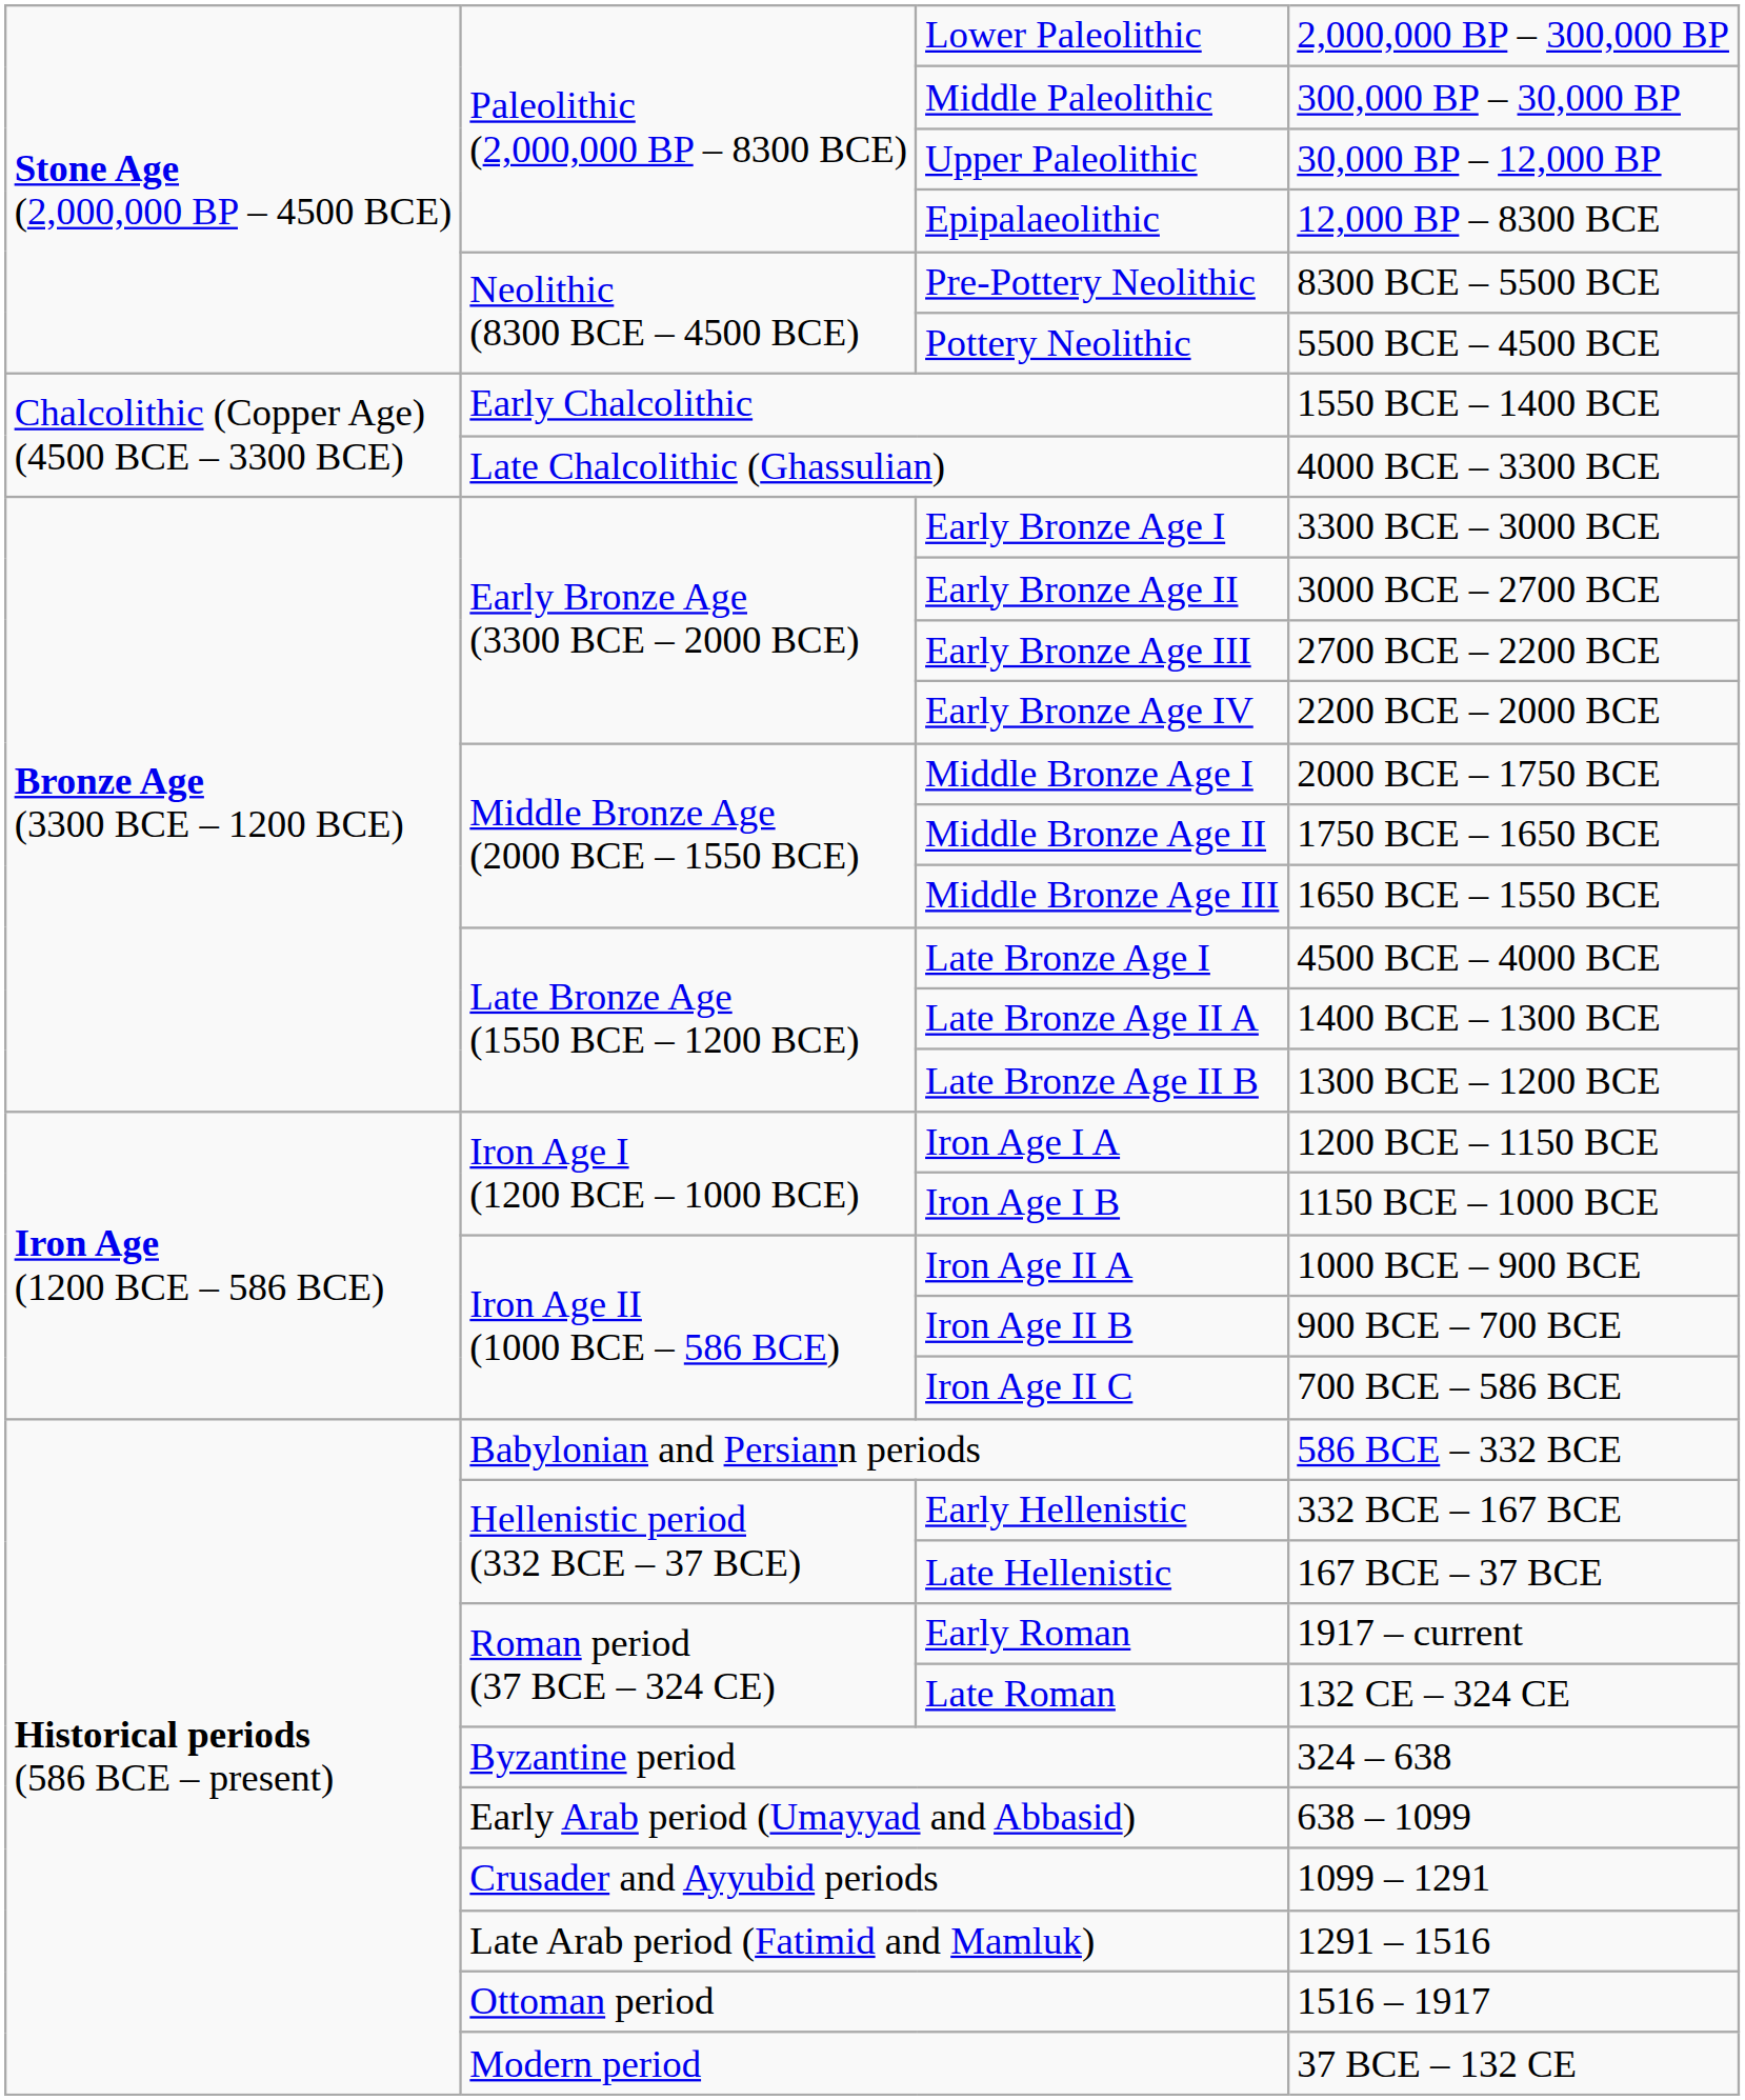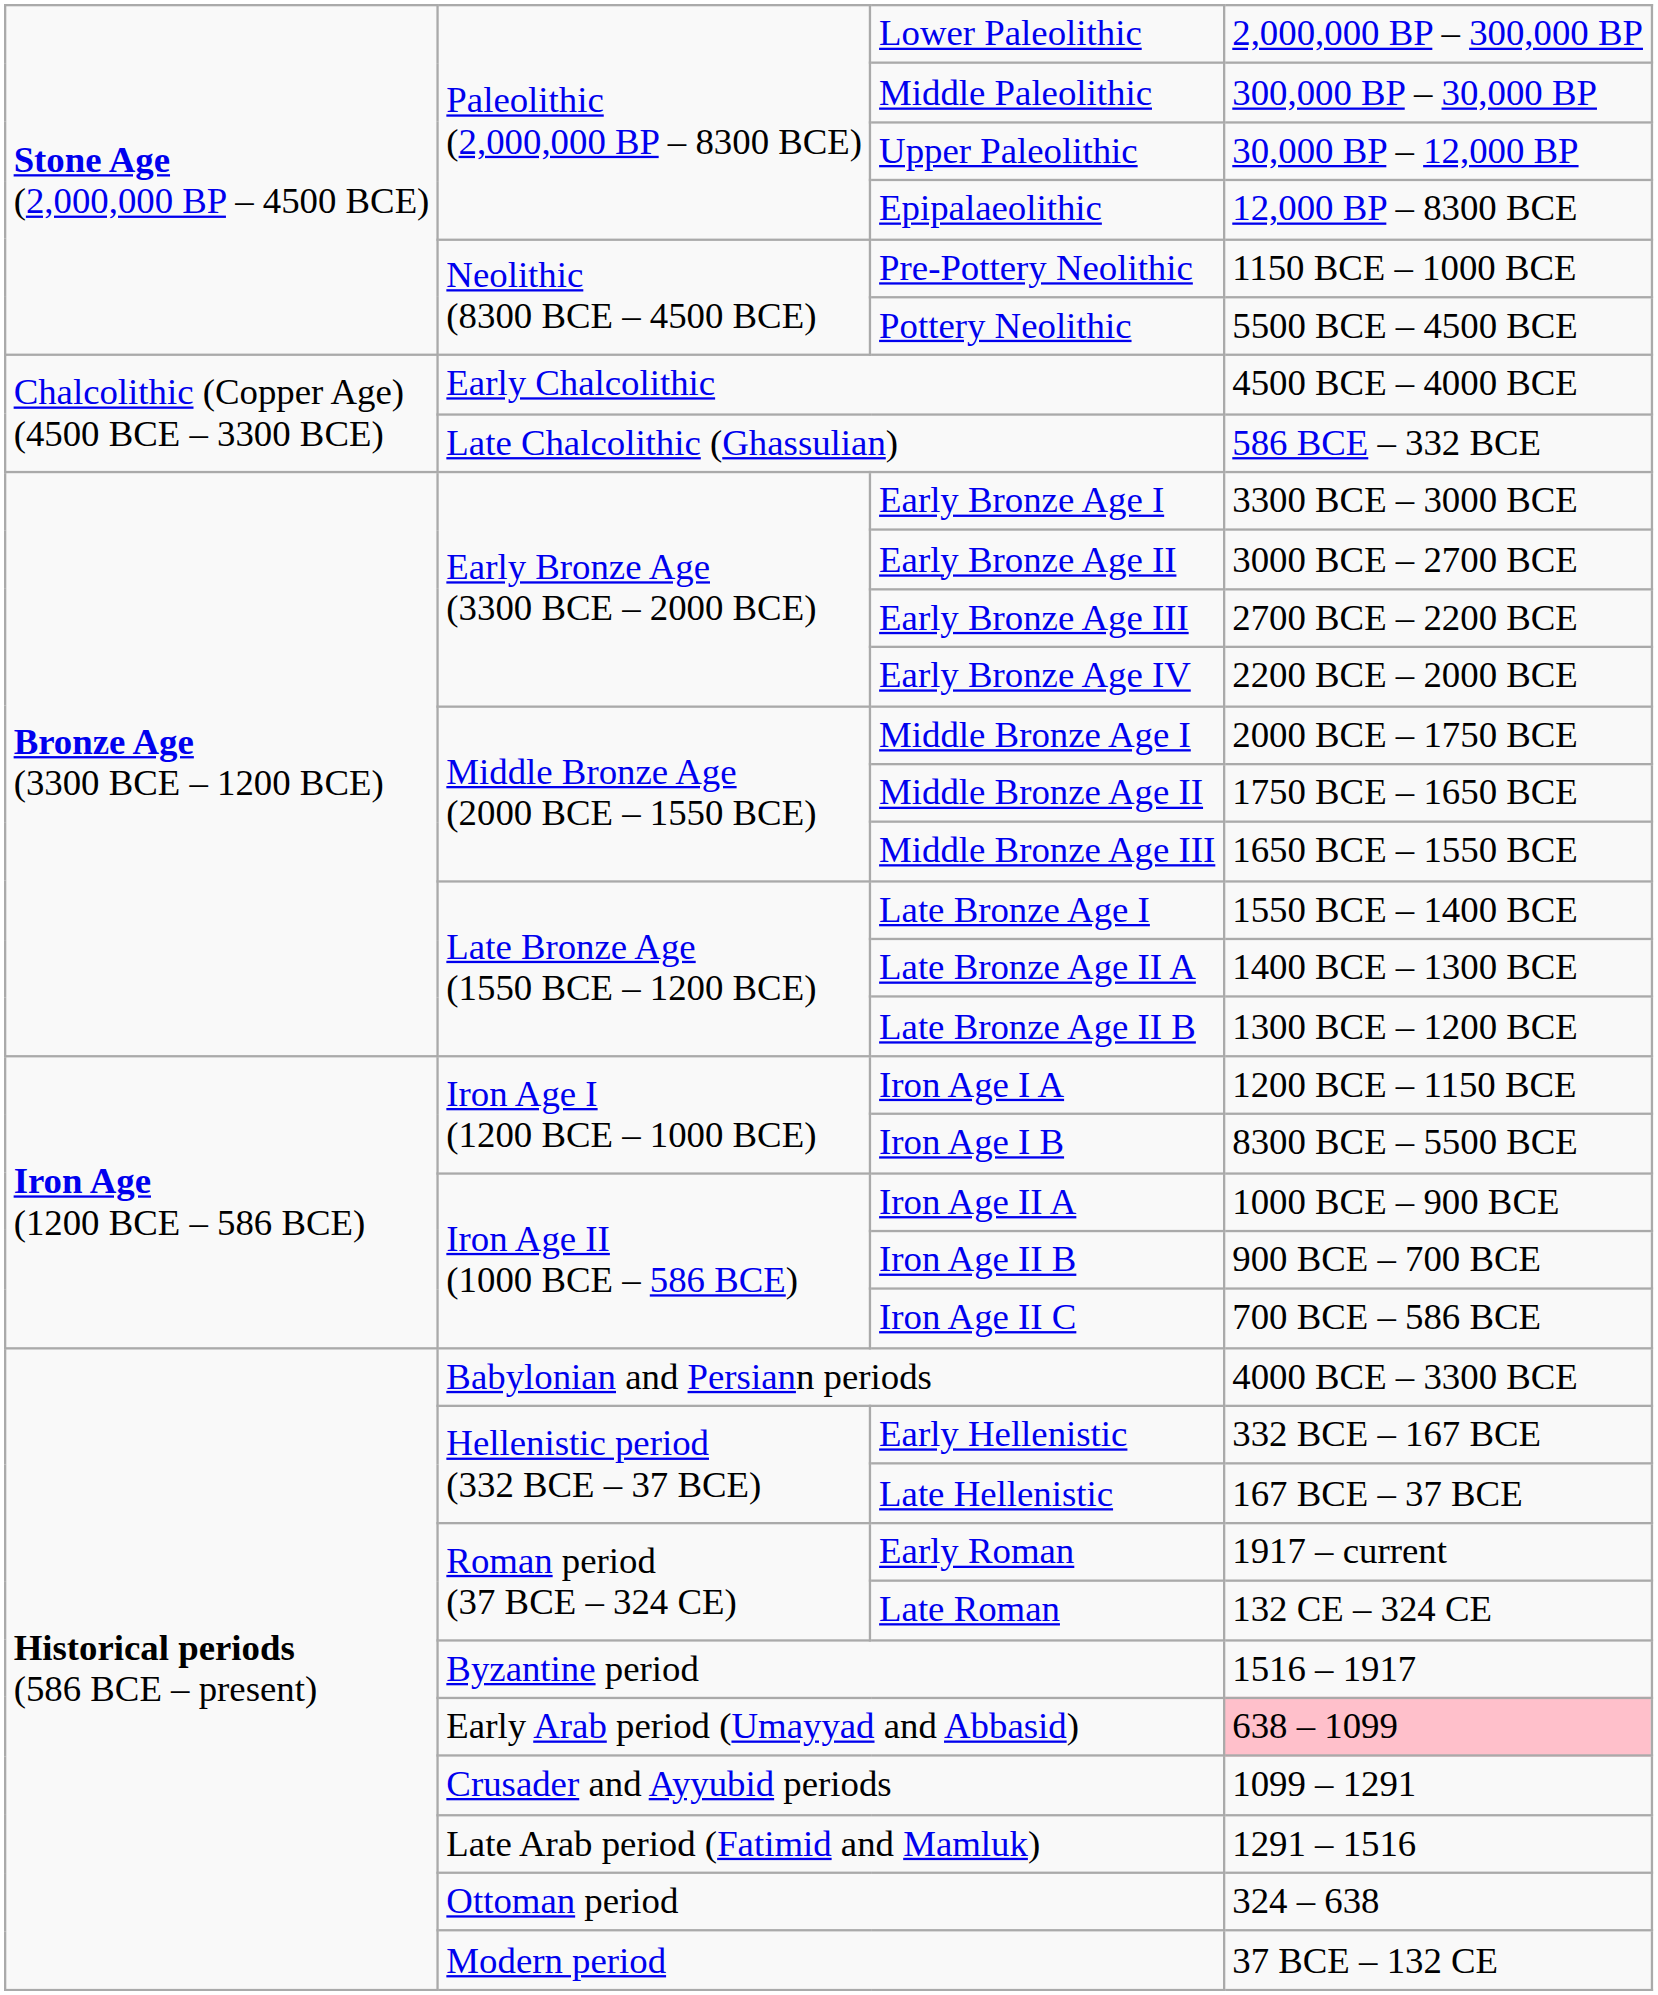Pre-Pottery Neolithic | column 4: 8300 BCE – 5500 BCE -> 1150 BCE – 1000 BCE
Early Chalcolithic | column 4: 1550 BCE – 1400 BCE -> 4500 BCE – 4000 BCE
Late Chalcolithic (Ghassulian) | column 4: 4000 BCE – 3300 BCE -> 586 BCE – 332 BCE
Late Bronze Age I | column 4: 4500 BCE – 4000 BCE -> 1550 BCE – 1400 BCE
Iron Age I B | column 4: 1150 BCE – 1000 BCE -> 8300 BCE – 5500 BCE
Babylonian and Persiann periods | column 4: 586 BCE – 332 BCE -> 4000 BCE – 3300 BCE
Byzantine period | column 4: 324 – 638 -> 1516 – 1917
Early Arab period (Umayyad and Abbasid) | column 4: no background -> pink background
Ottoman period | column 4: 1516 – 1917 -> 324 – 638
